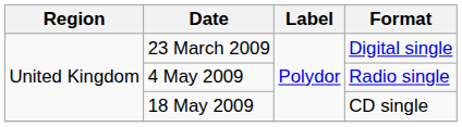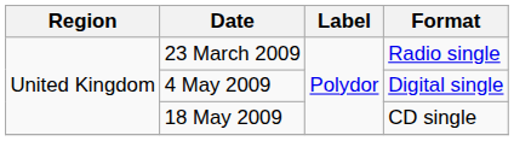23 March 2009 | Format: Digital single -> Radio single
4 May 2009 | Format: Radio single -> Digital single
